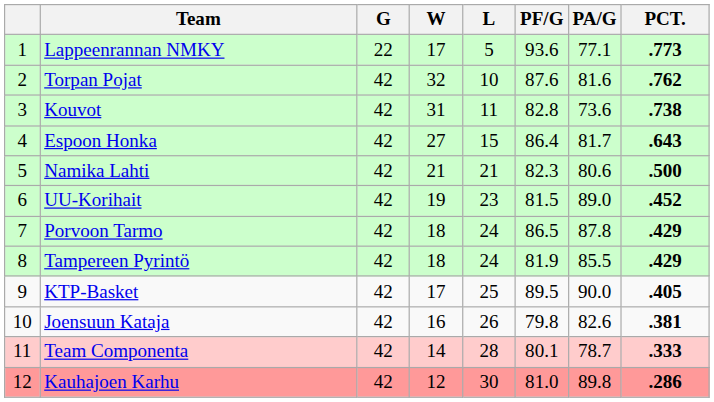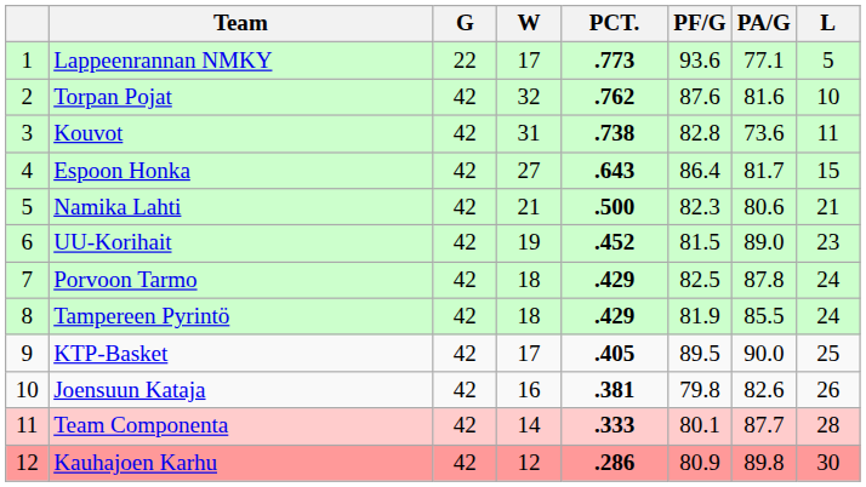columns swapped: L <-> PCT.
Porvoon Tarmo | PF/G: 86.5 -> 82.5
Team Componenta | PA/G: 78.7 -> 87.7
Kauhajoen Karhu | PF/G: 81.0 -> 80.9
